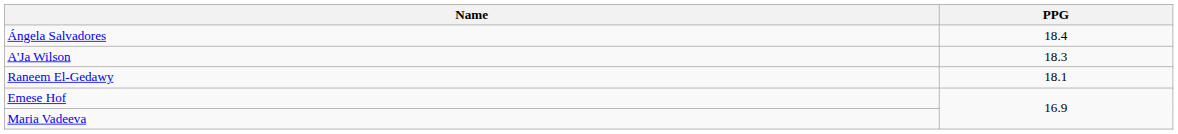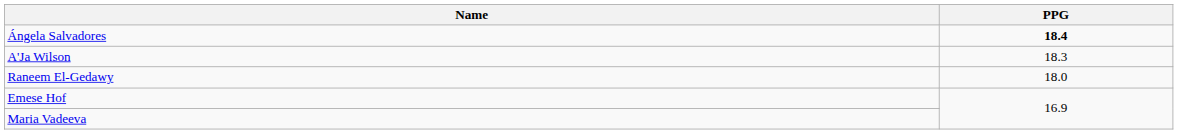Ángela Salvadores | PPG: normal -> bold
Raneem El-Gedawy | PPG: 18.1 -> 18.0
